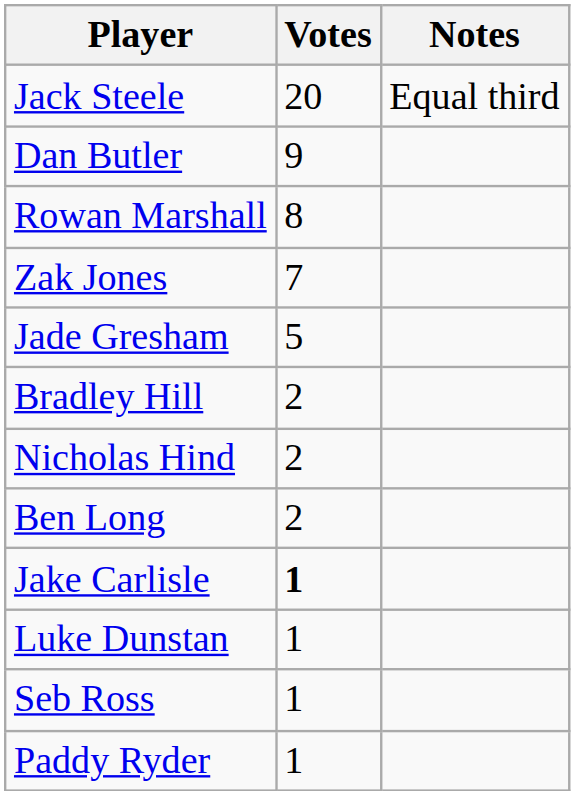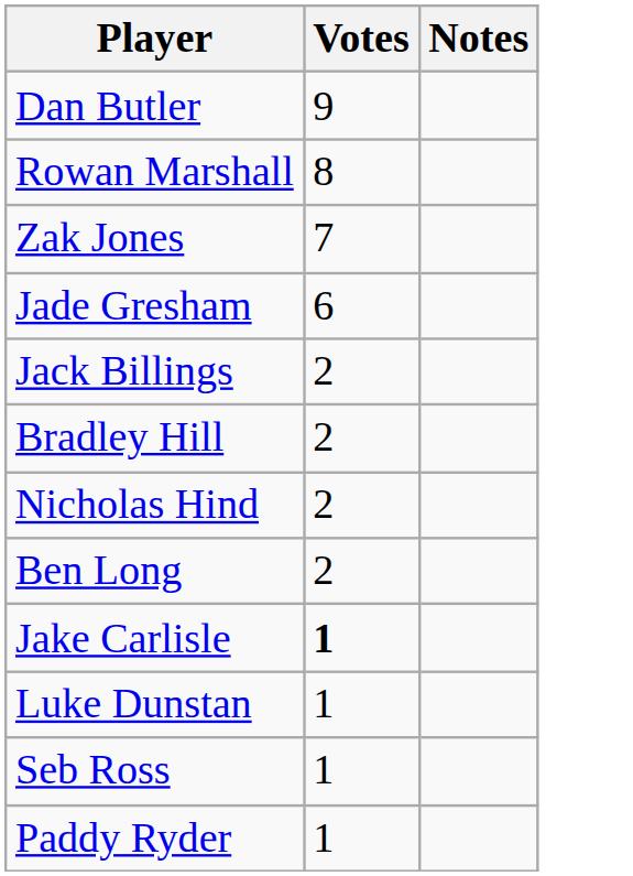- row: Jack Steele | 20 | Equal third
Jade Gresham | Votes: 5 -> 6
+ row: Jack Billings | 2
